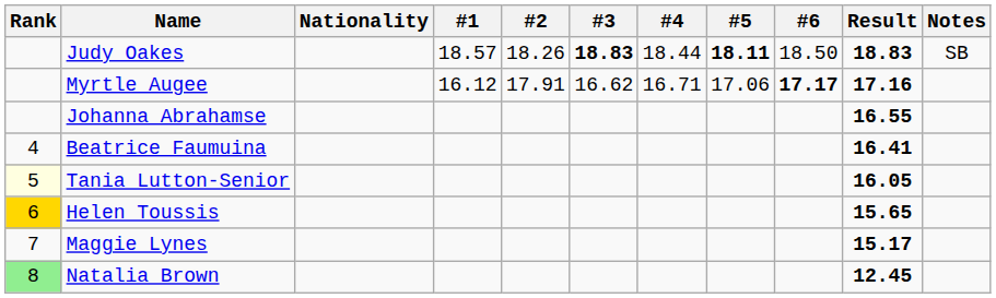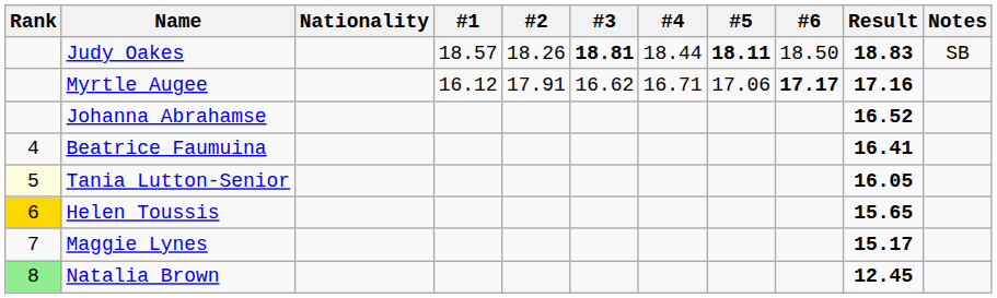Judy Oakes | #3: 18.83 -> 18.81
Johanna Abrahamse | Result: 16.55 -> 16.52
